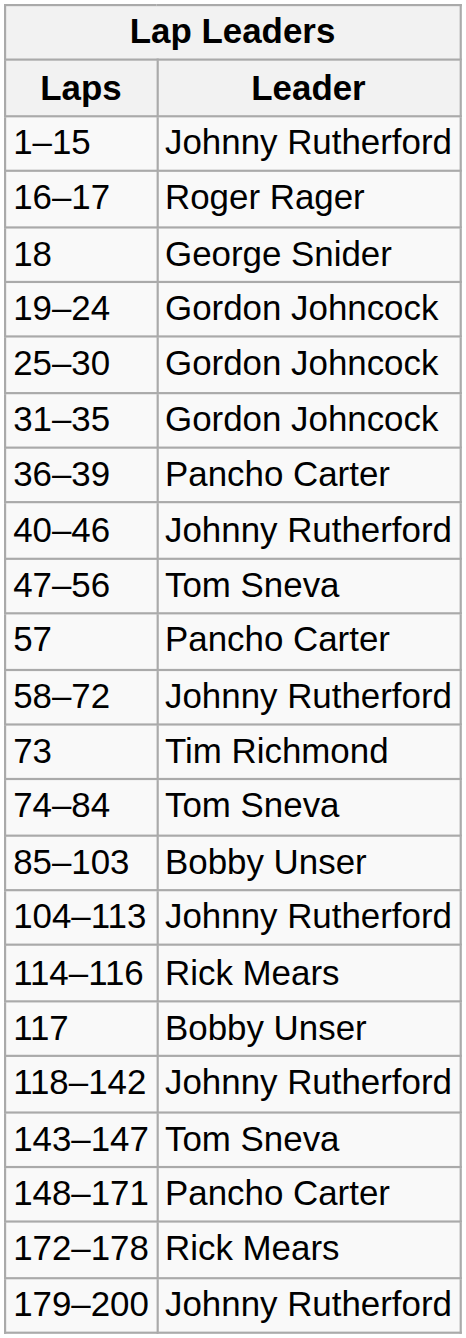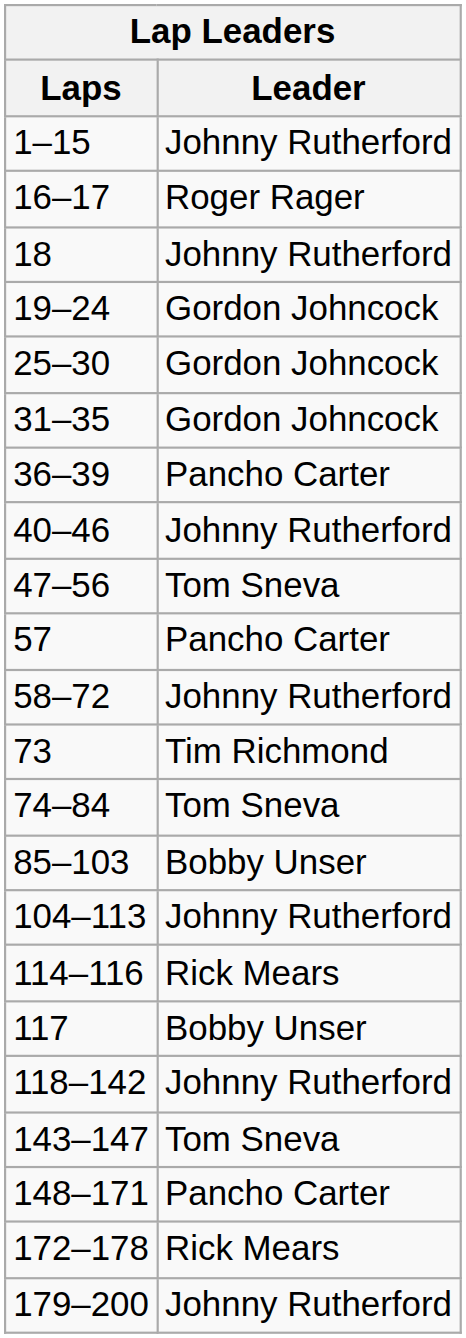18 | Leader: George Snider -> Johnny Rutherford
